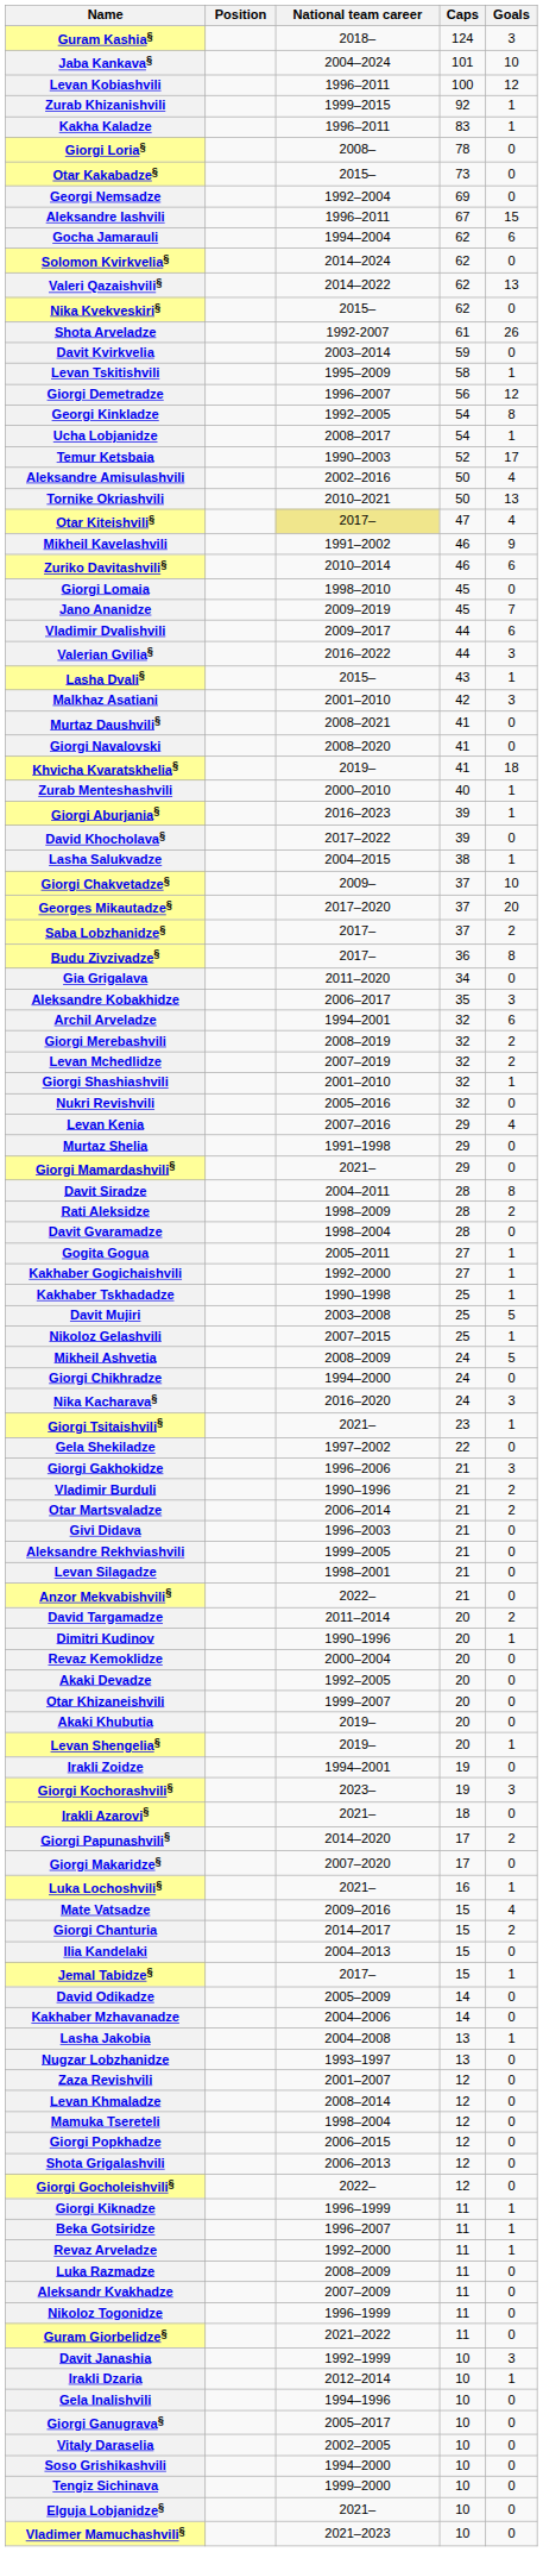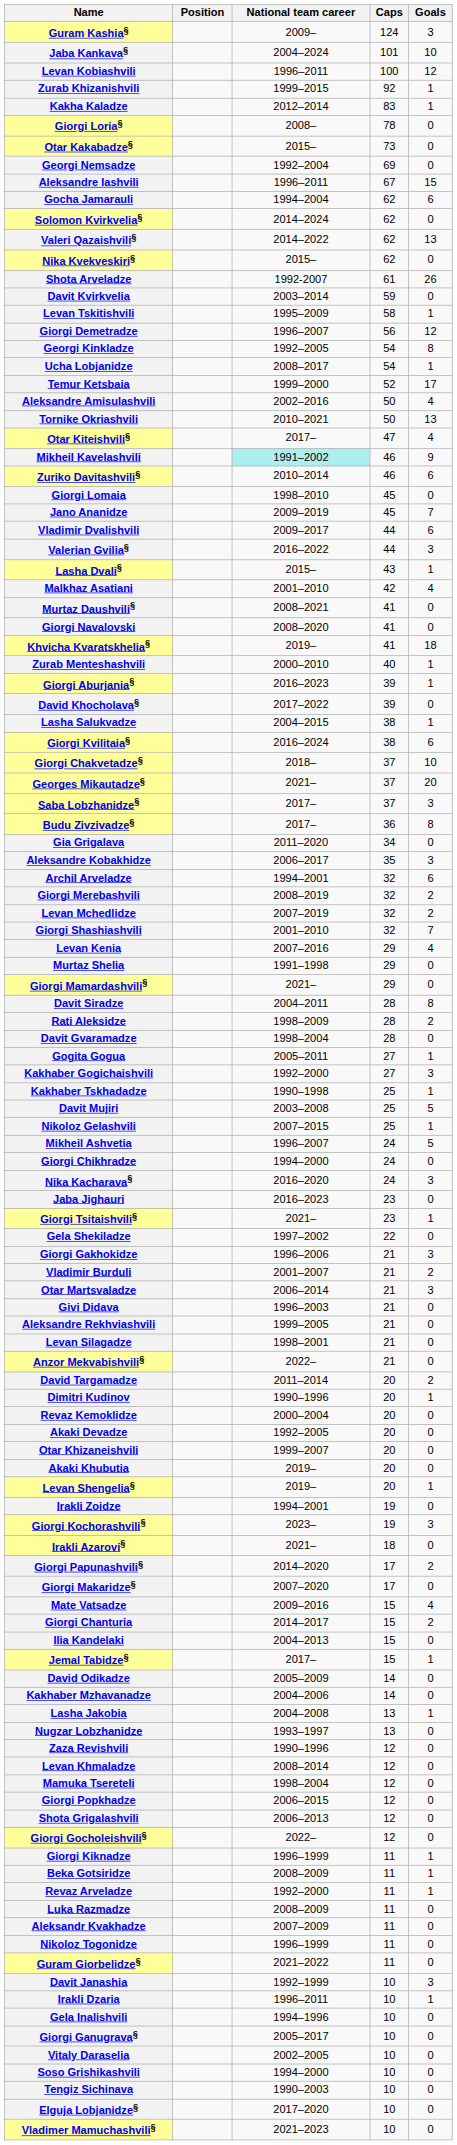Guram Kashia§ | National team career: 2018– -> 2009–
Kakha Kaladze | National team career: 1996–2011 -> 2012–2014
Temur Ketsbaia | National team career: 1990–2003 -> 1999–2000
Otar Kiteishvili§ | National team career: khaki background -> no background
Mikheil Kavelashvili | National team career: no background -> paleturquoise background
Malkhaz Asatiani | Goals: 3 -> 4
+ row: Giorgi Kvilitaia§ | 2016–2024 | 38 | 6
Giorgi Chakvetadze§ | National team career: 2009– -> 2018–
Georges Mikautadze§ | National team career: 2017–2020 -> 2021–
Saba Lobzhanidze§ | Goals: 2 -> 3
Giorgi Shashiashvili | Goals: 1 -> 7
- row: Nukri Revishvili | 2005–2016 | 32 | 0
Kakhaber Gogichaishvili | Goals: 1 -> 3
Mikheil Ashvetia | National team career: 2008–2009 -> 1996–2007
+ row: Jaba Jighauri | 2016–2023 | 23 | 0
Vladimir Burduli | National team career: 1990–1996 -> 2001–2007
Otar Martsvaladze | Goals: 2 -> 3
- row: Luka Lochoshvili§ | 2021– | 16 | 1
Zaza Revishvili | National team career: 2001–2007 -> 1990–1996
Beka Gotsiridze | National team career: 1996–2007 -> 2008–2009
Irakli Dzaria | National team career: 2012–2014 -> 1996–2011
Tengiz Sichinava | National team career: 1999–2000 -> 1990–2003
Elguja Lobjanidze§ | National team career: 2021– -> 2017–2020
